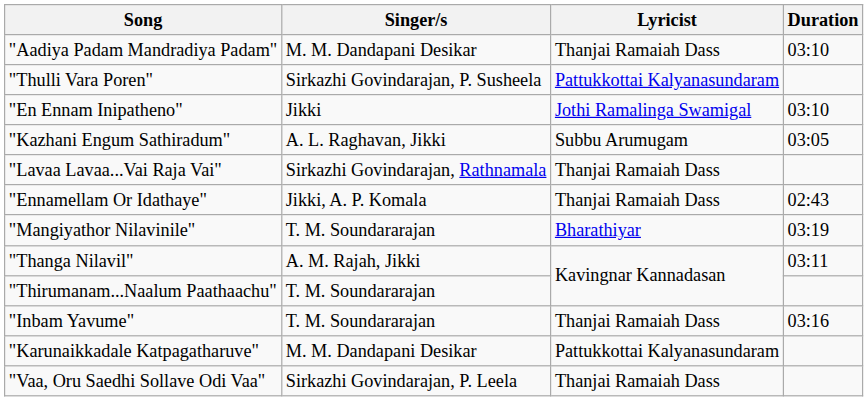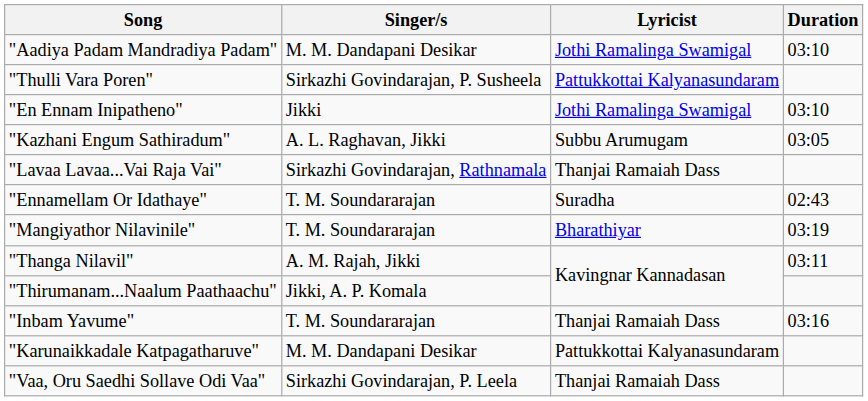"Aadiya Padam Mandradiya Padam" | Lyricist: Thanjai Ramaiah Dass -> Jothi Ramalinga Swamigal
"Ennamellam Or Idathaye" | Singer/s: Jikki, A. P. Komala -> T. M. Soundararajan
"Ennamellam Or Idathaye" | Lyricist: Thanjai Ramaiah Dass -> Suradha
"Thirumanam...Naalum Paathaachu" | Singer/s: T. M. Soundararajan -> Jikki, A. P. Komala
